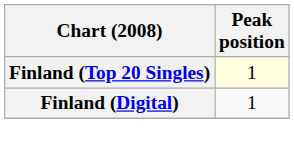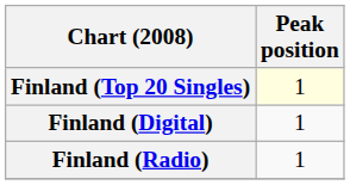+ row: Finland (Radio) | 1
